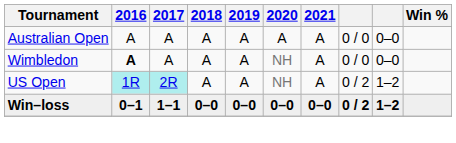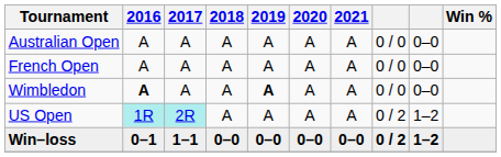+ row: French Open | A | A | A | A | A | A | 0 / 0 | 0–0
Wimbledon | 2019: normal -> bold
Wimbledon | 2020: NH -> A
US Open | 2020: NH -> A
